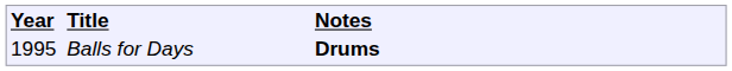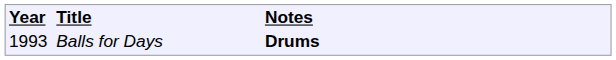Balls for Days | column 1: 1995 -> 1993
